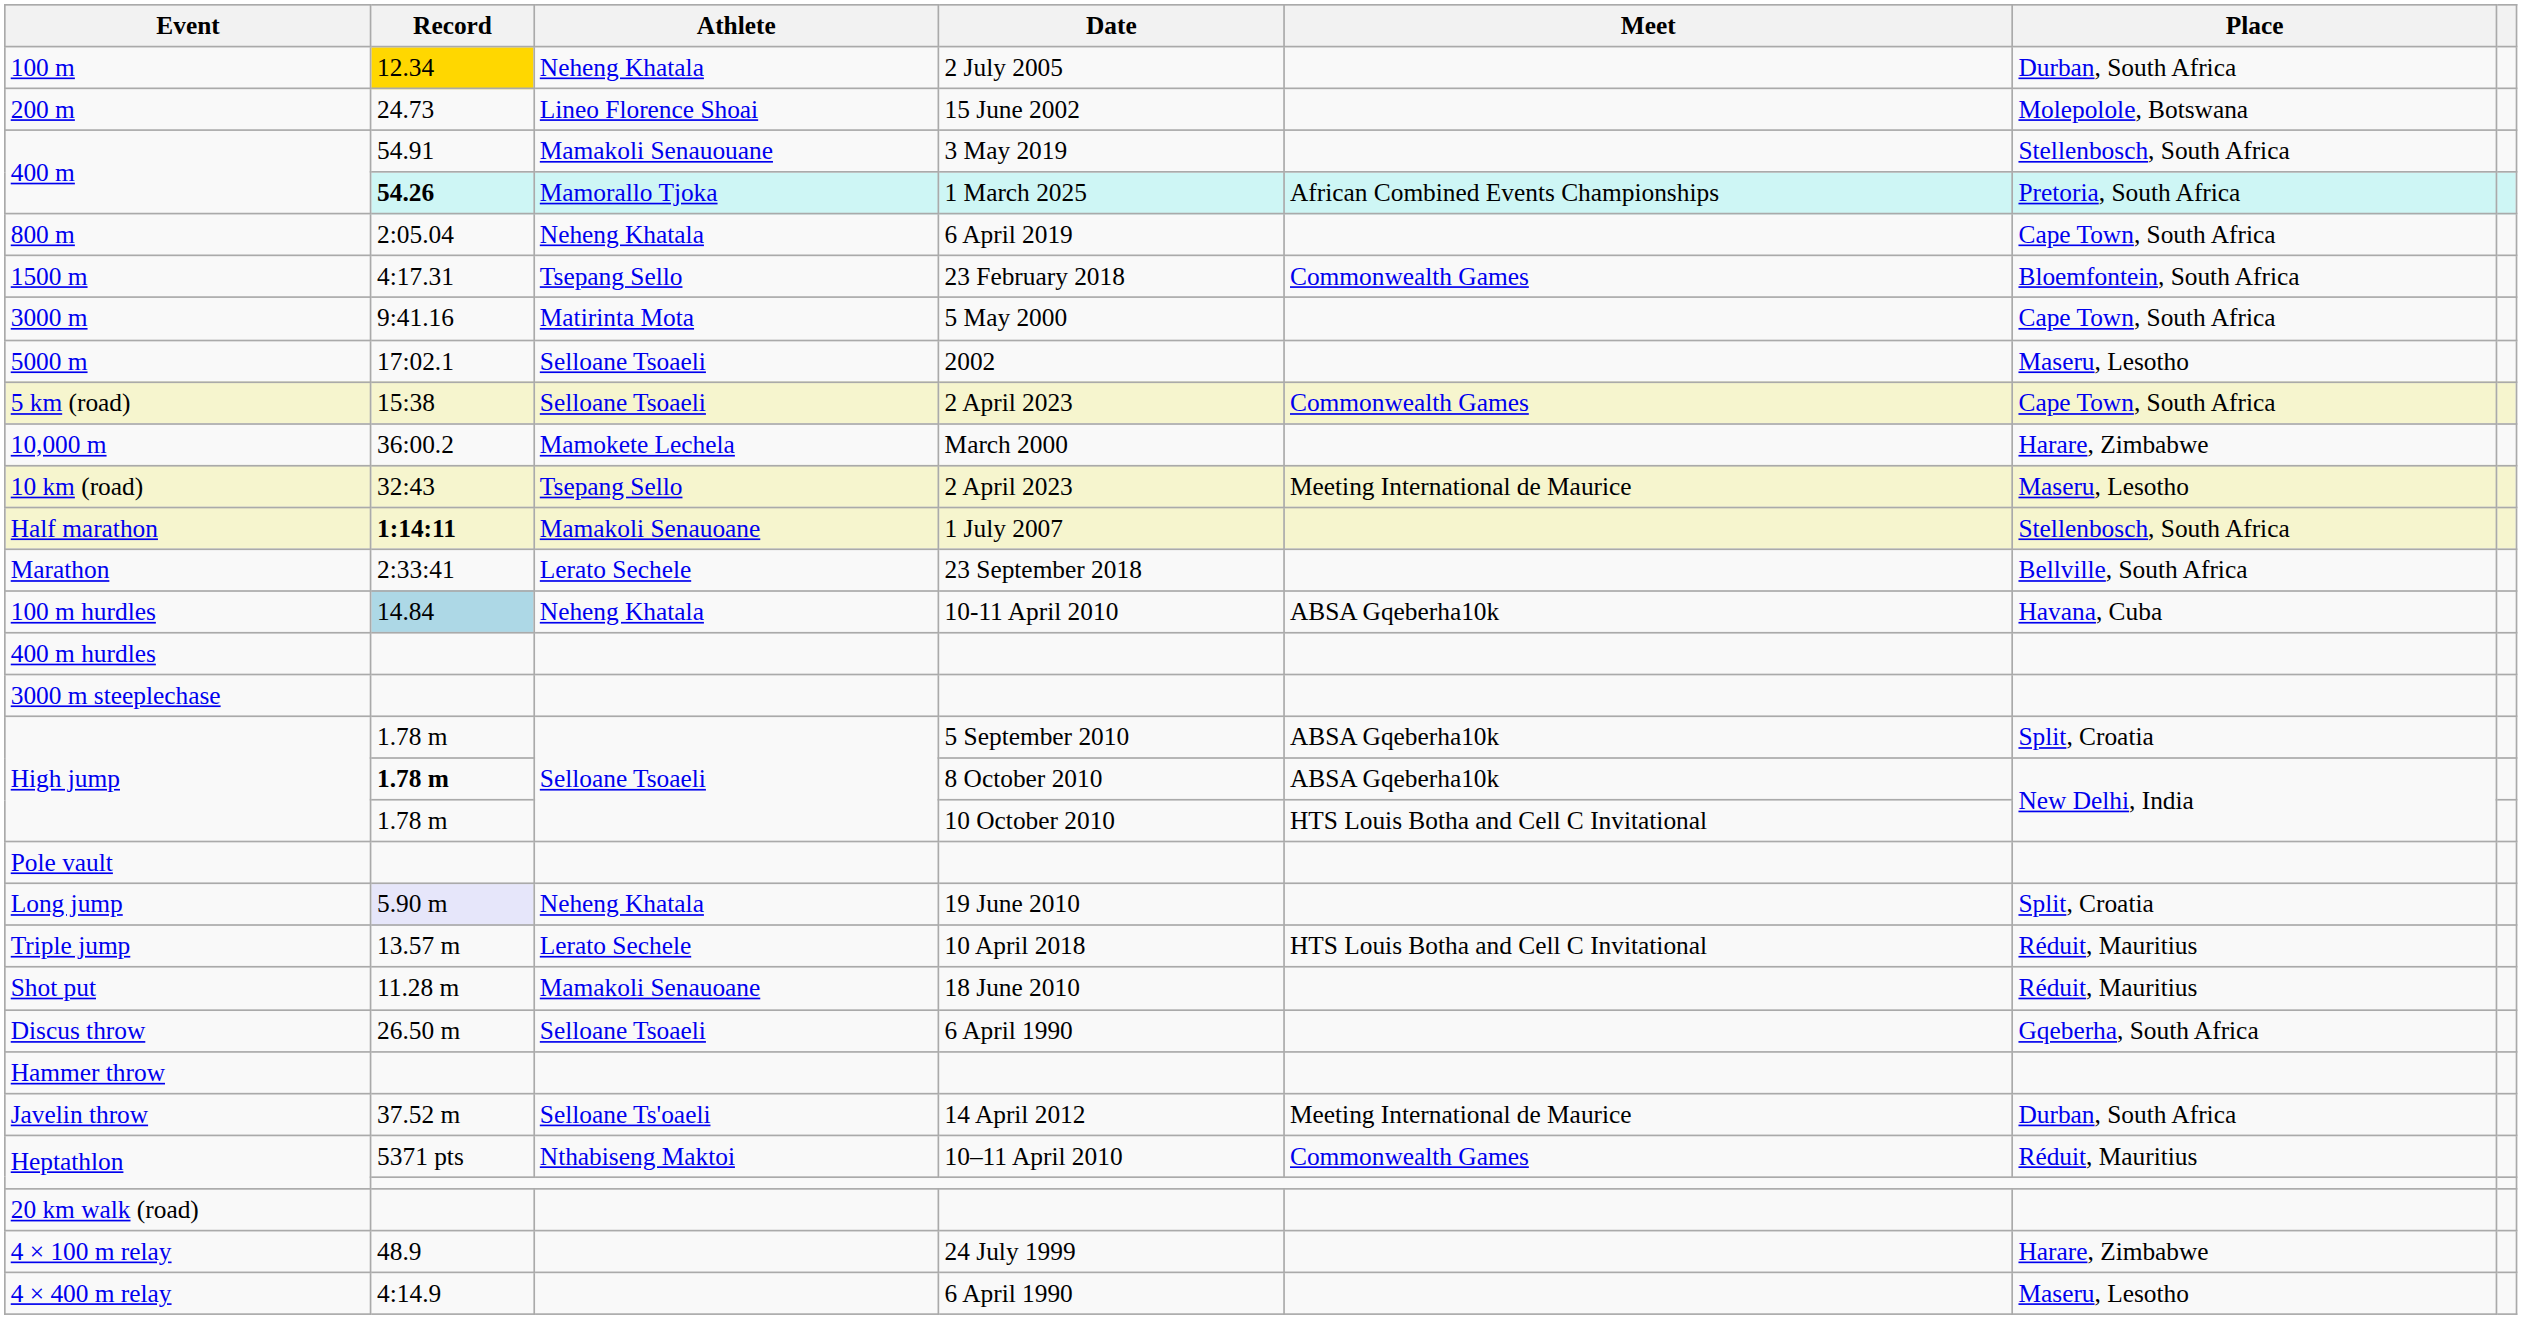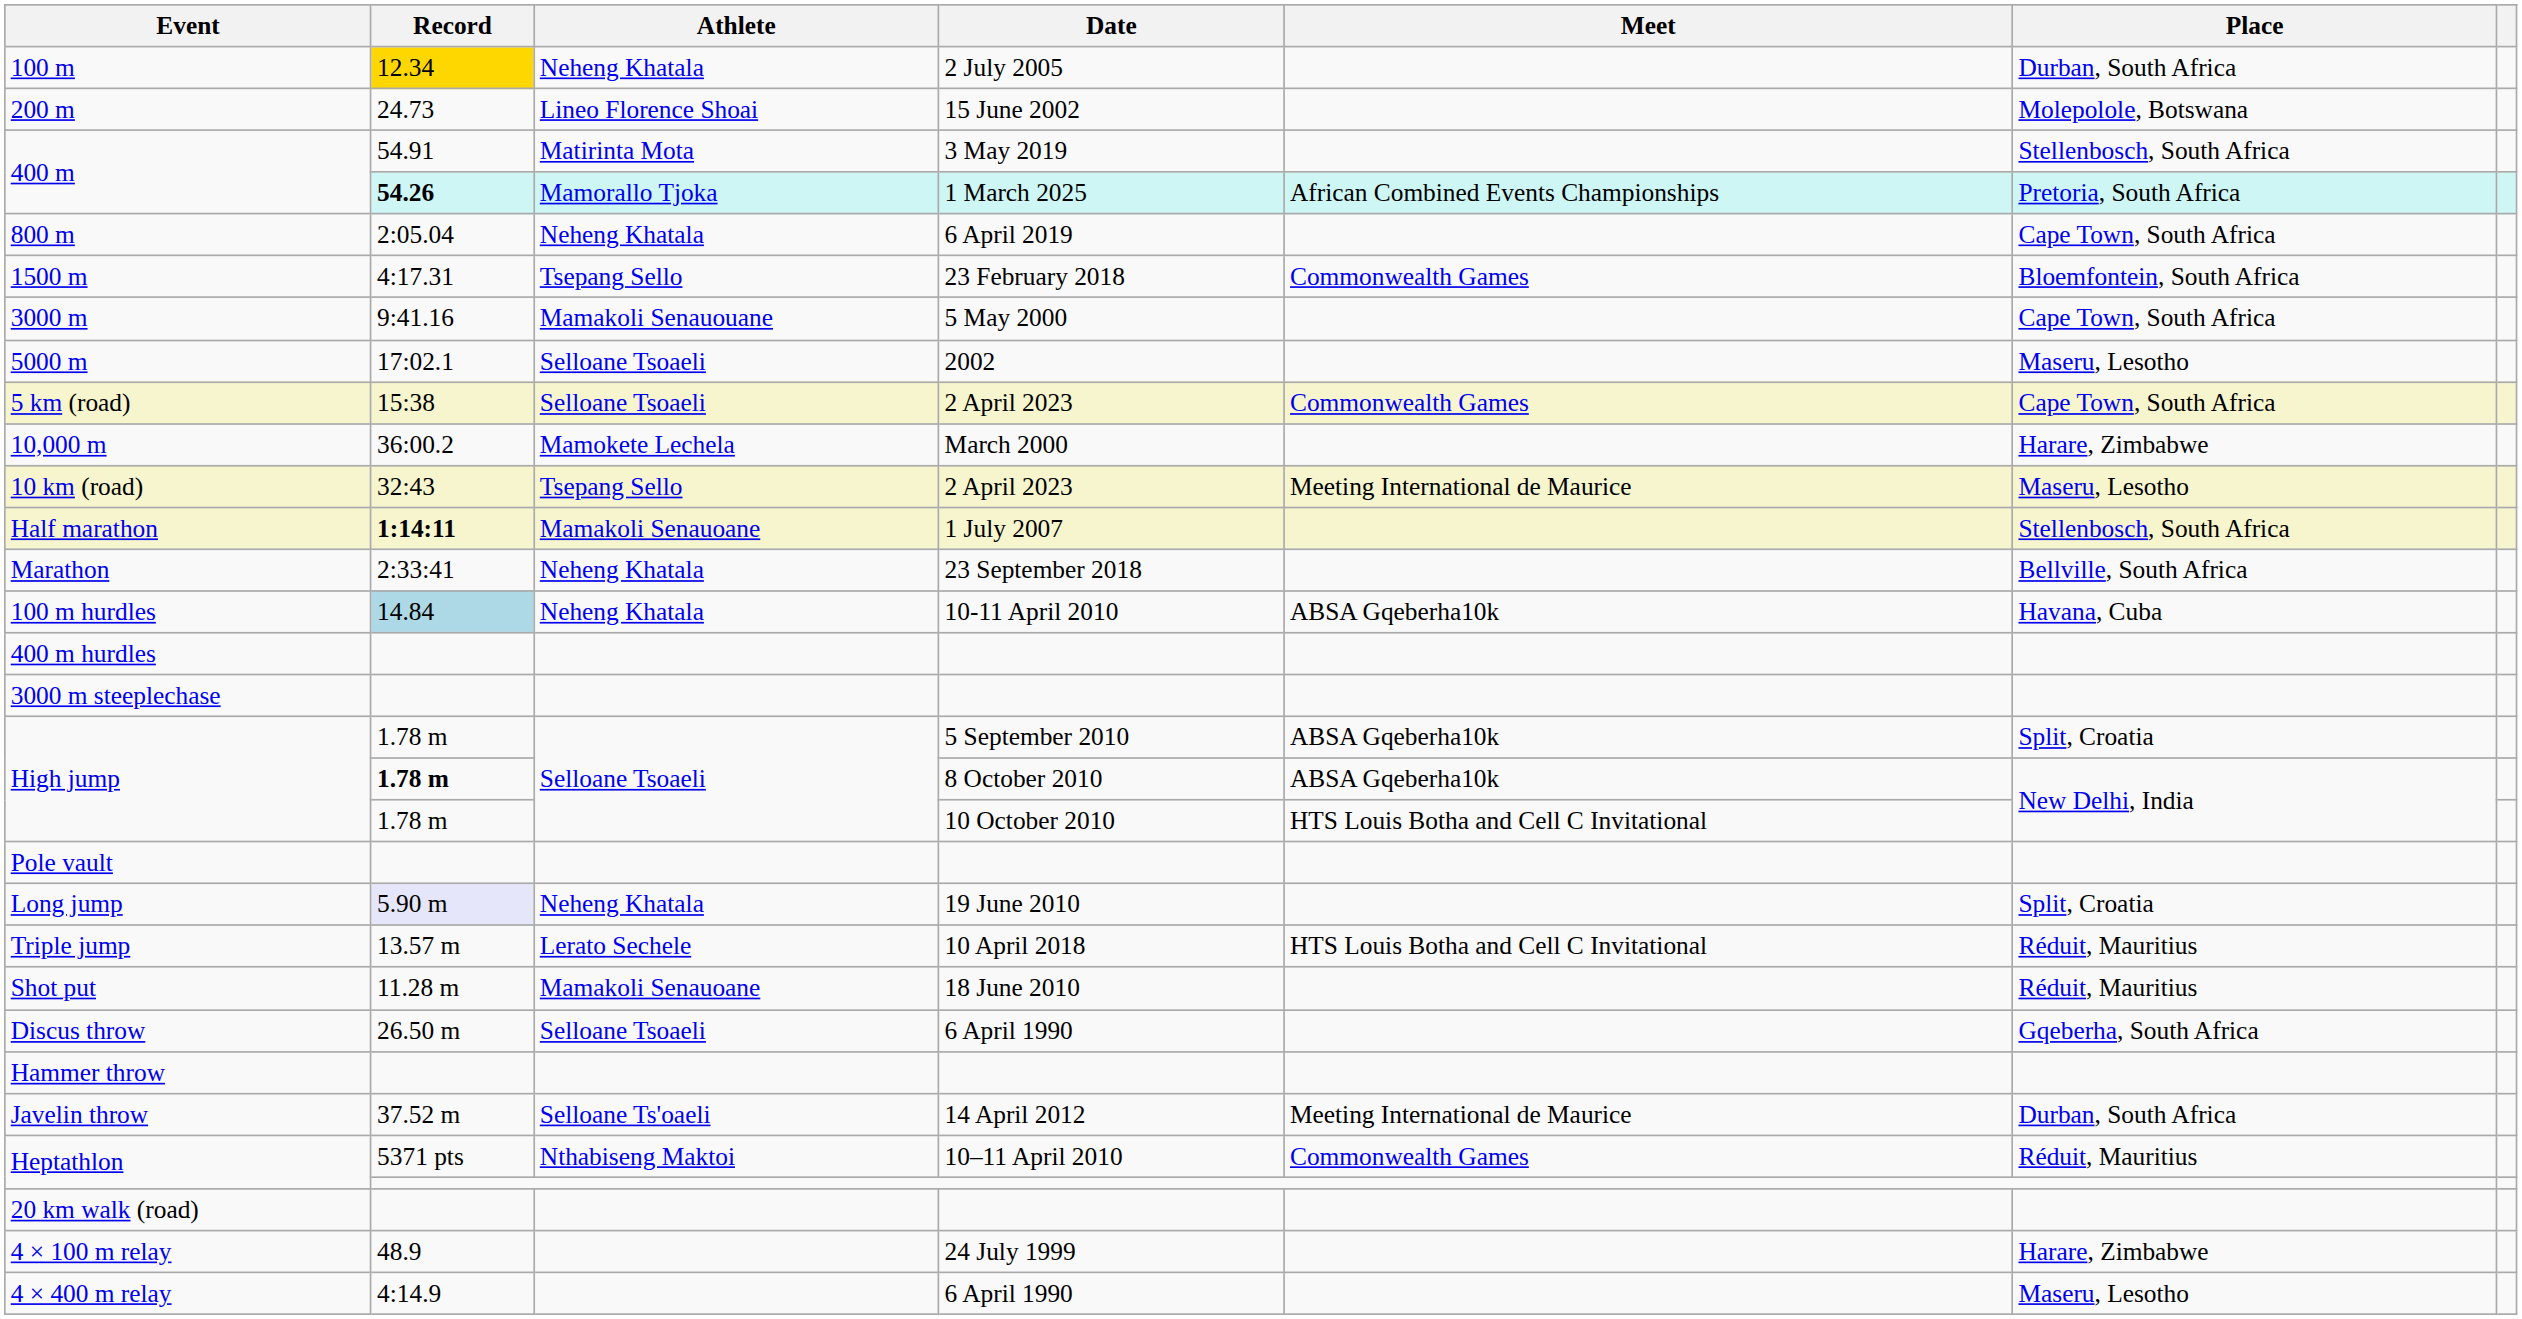400 m / 3 May 2019 | Athlete: Mamakoli Senauouane -> Matirinta Mota
3000 m | Athlete: Matirinta Mota -> Mamakoli Senauouane
Marathon | Athlete: Lerato Sechele -> Neheng Khatala
